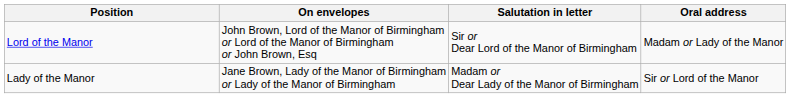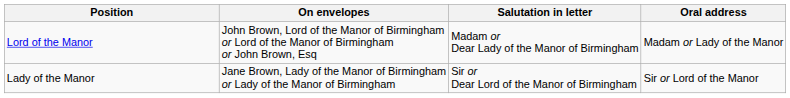Lord of the Manor | Salutation in letter: Sir or Dear Lord of the Manor of Birmingham -> Madam or Dear Lady of the Manor of Birmingham
Lady of the Manor | Salutation in letter: Madam or Dear Lady of the Manor of Birmingham -> Sir or Dear Lord of the Manor of Birmingham
